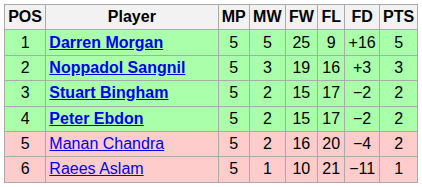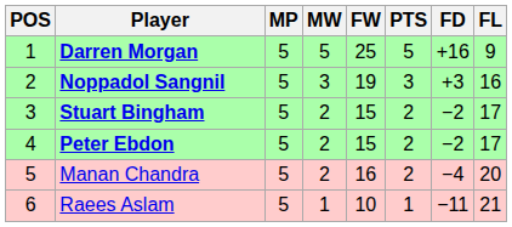columns swapped: FL <-> PTS
